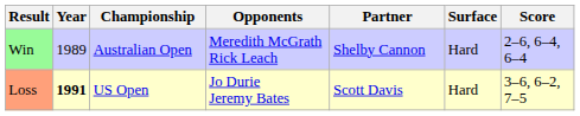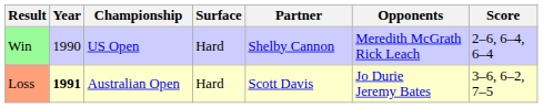columns swapped: Surface <-> Opponents
Win | Year: 1989 -> 1990
Win | Championship: Australian Open -> US Open
Loss | Championship: US Open -> Australian Open
